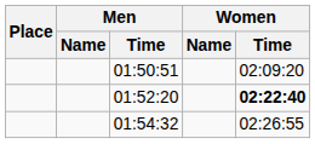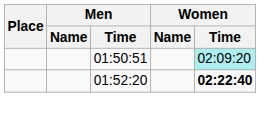01:50:51 | Women / Time: no background -> paleturquoise background
- row: 01:54:32 | 02:26:55
